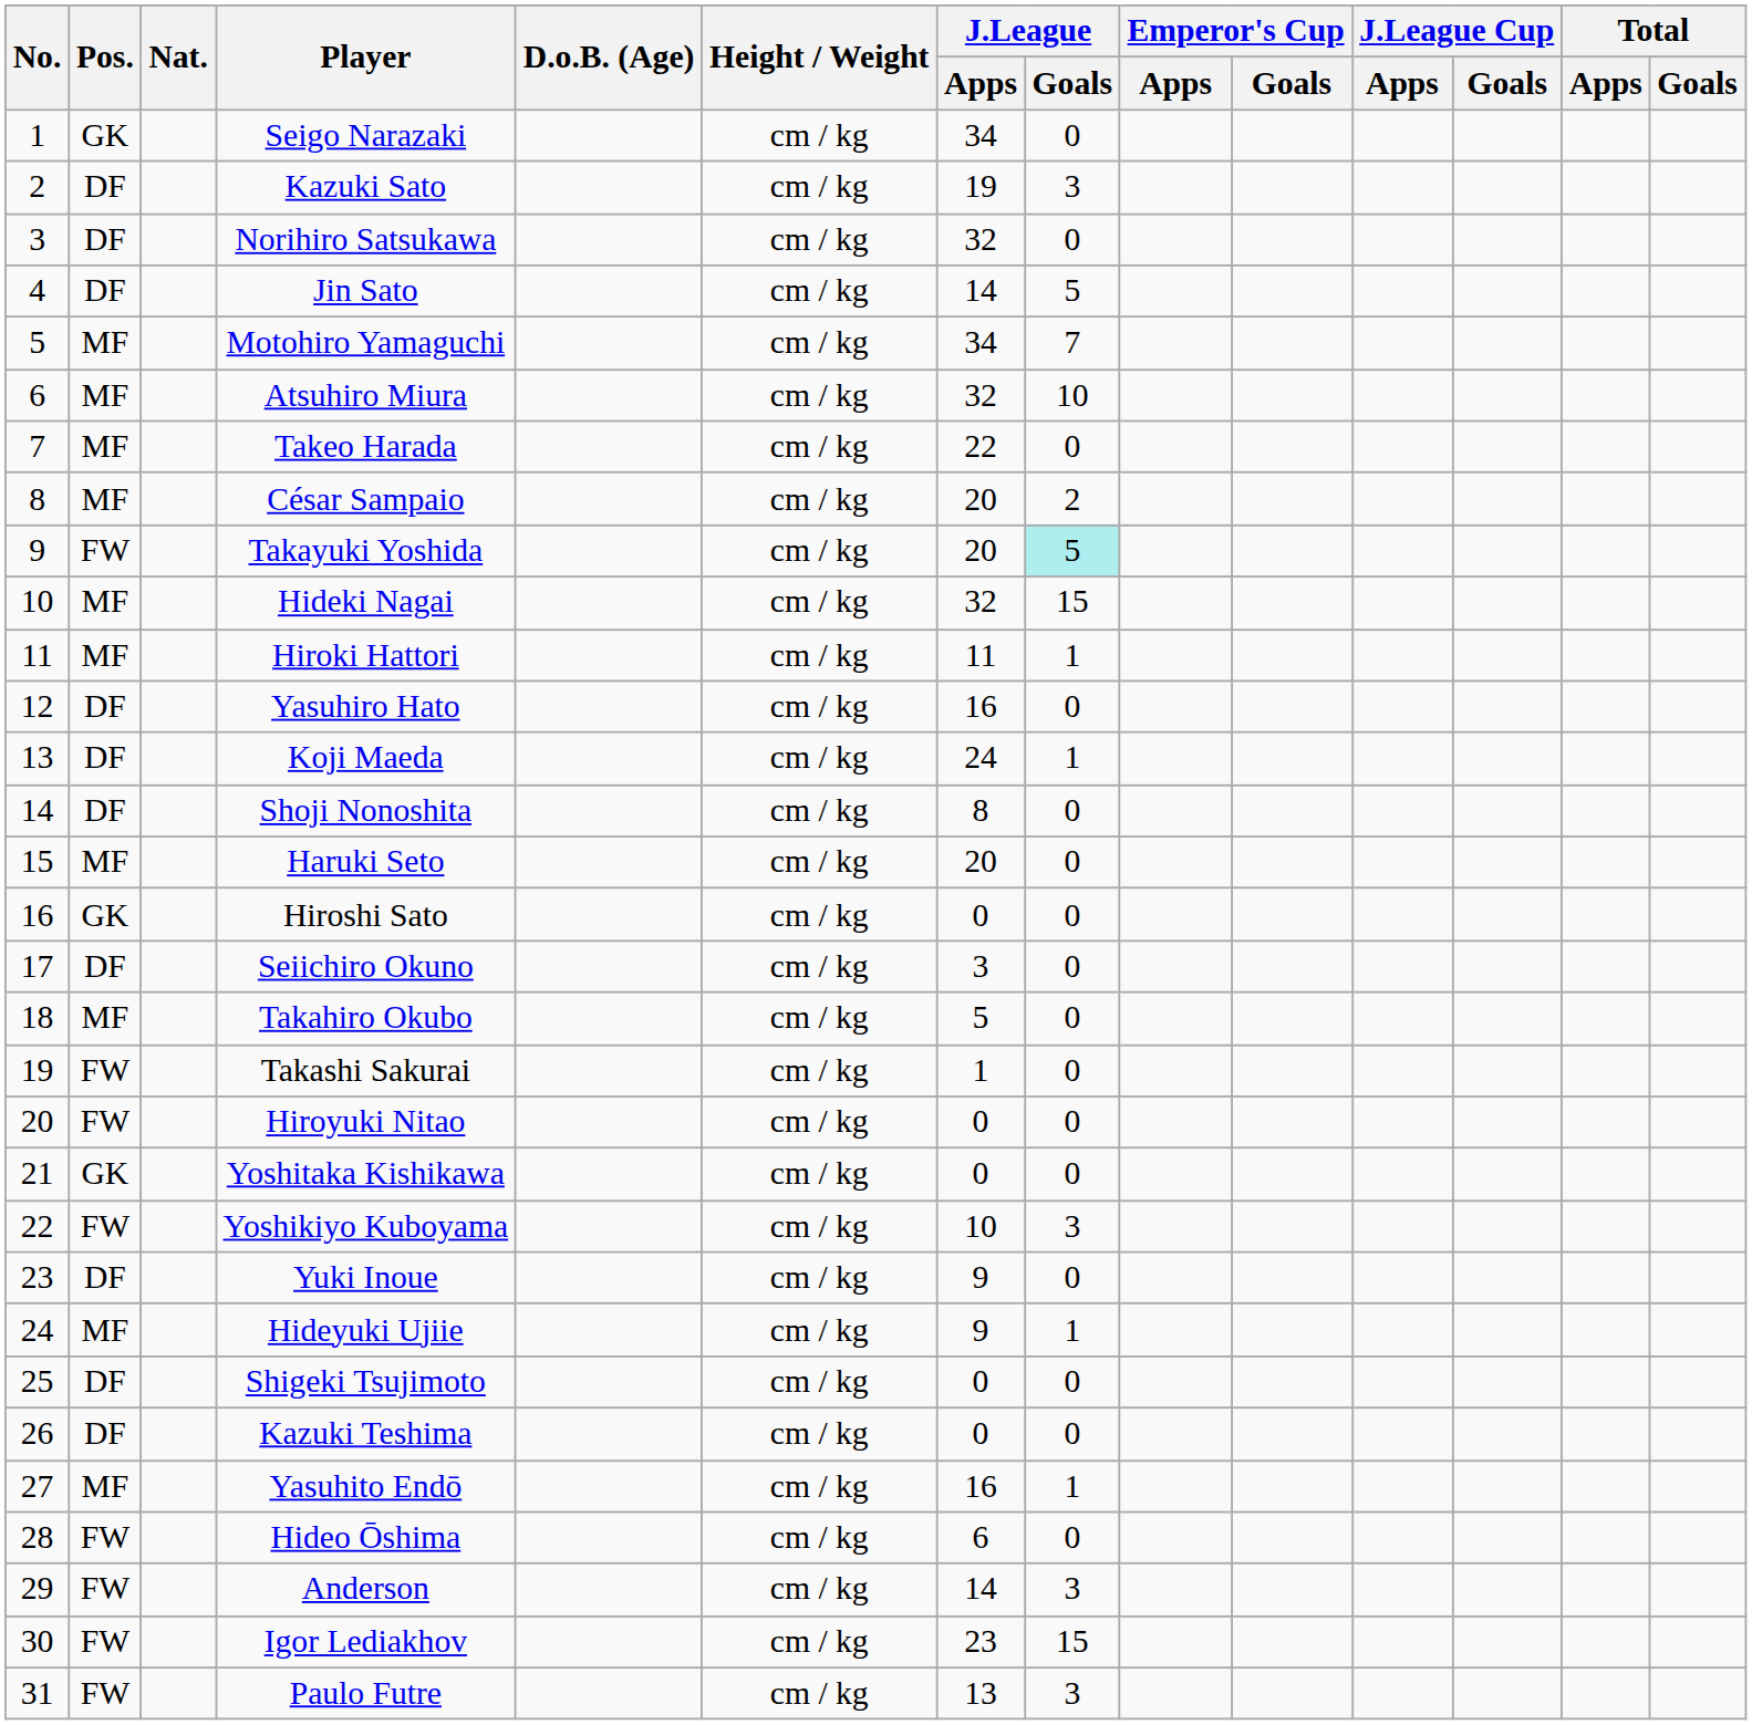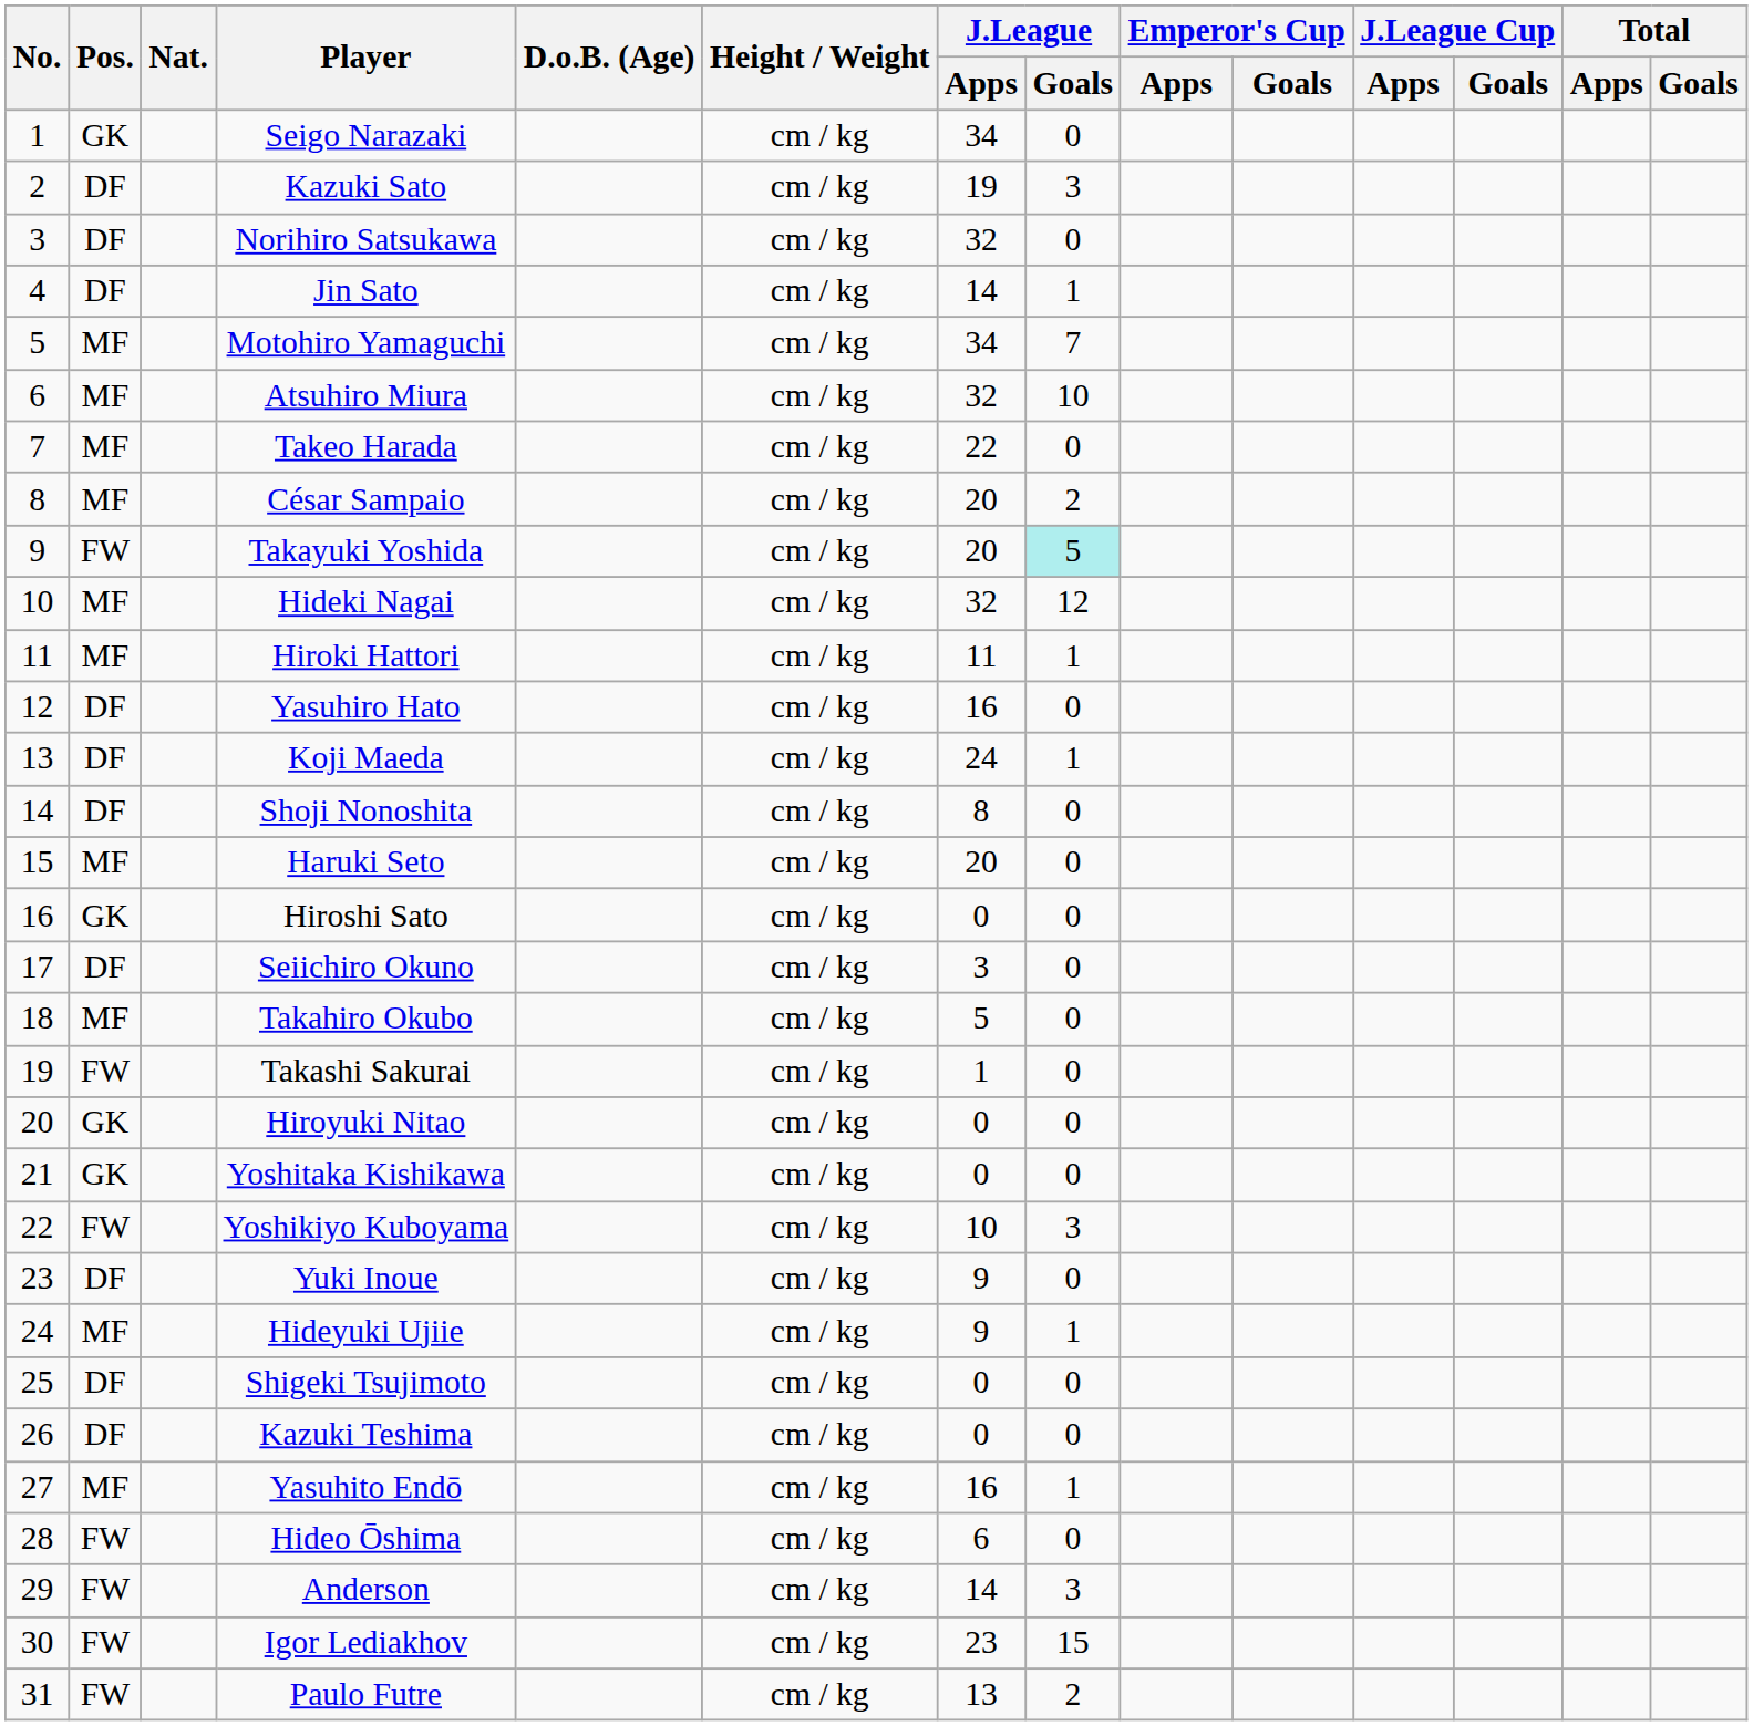Jin Sato | J.League / Goals: 5 -> 1
Hideki Nagai | J.League / Goals: 15 -> 12
Hiroyuki Nitao | Pos.: FW -> GK
Paulo Futre | J.League / Goals: 3 -> 2
